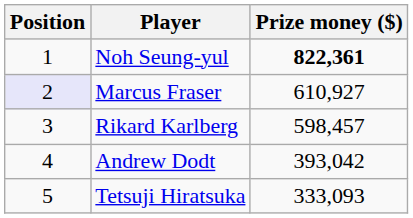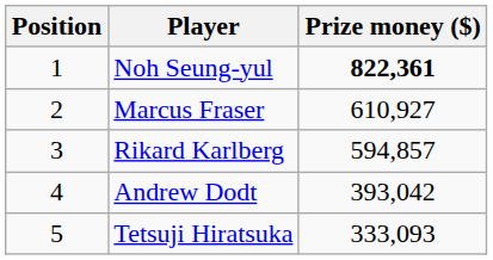Marcus Fraser | Position: lavender background -> no background
Rikard Karlberg | Prize money ($): 598,457 -> 594,857
